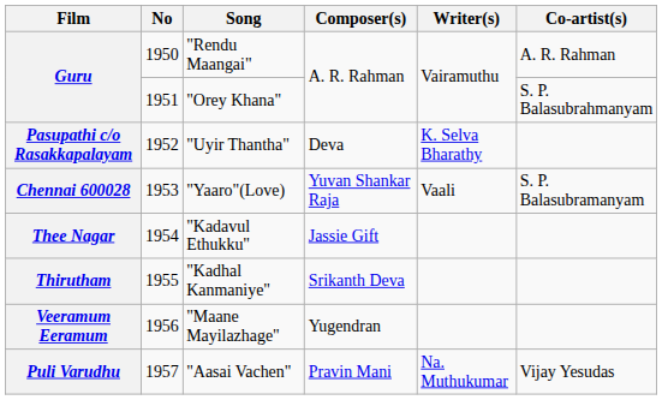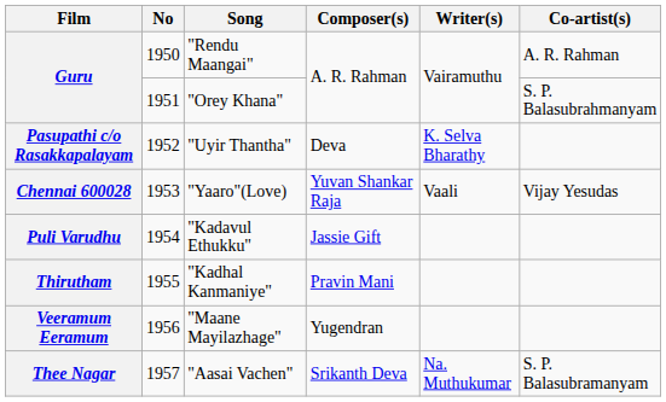"Yaaro"(Love) | Co-artist(s): S. P. Balasubramanyam -> Vijay Yesudas
"Kadavul Ethukku" | Film: Thee Nagar -> Puli Varudhu
"Kadhal Kanmaniye" | Composer(s): Srikanth Deva -> Pravin Mani
"Aasai Vachen" | Film: Puli Varudhu -> Thee Nagar
"Aasai Vachen" | Composer(s): Pravin Mani -> Srikanth Deva
"Aasai Vachen" | Co-artist(s): Vijay Yesudas -> S. P. Balasubramanyam
